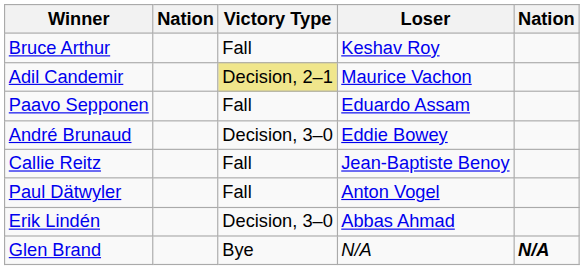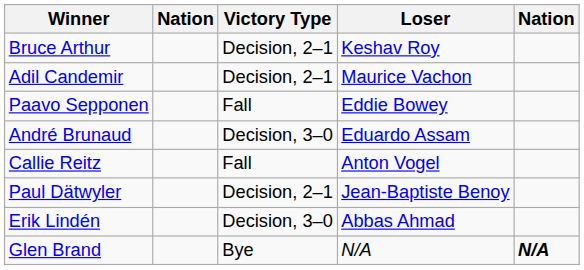Bruce Arthur | Victory Type: Fall -> Decision, 2–1
Adil Candemir | Victory Type: khaki background -> no background
Paavo Sepponen | Loser: Eduardo Assam -> Eddie Bowey
André Brunaud | Loser: Eddie Bowey -> Eduardo Assam
Callie Reitz | Loser: Jean-Baptiste Benoy -> Anton Vogel
Paul Dätwyler | Victory Type: Fall -> Decision, 2–1
Paul Dätwyler | Loser: Anton Vogel -> Jean-Baptiste Benoy
